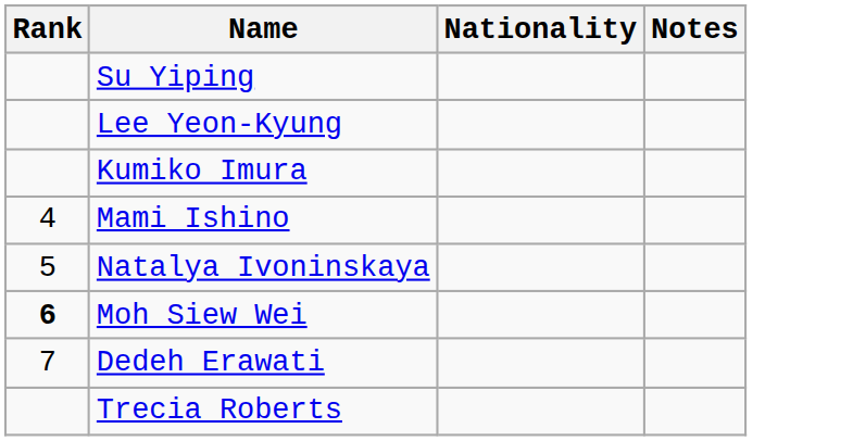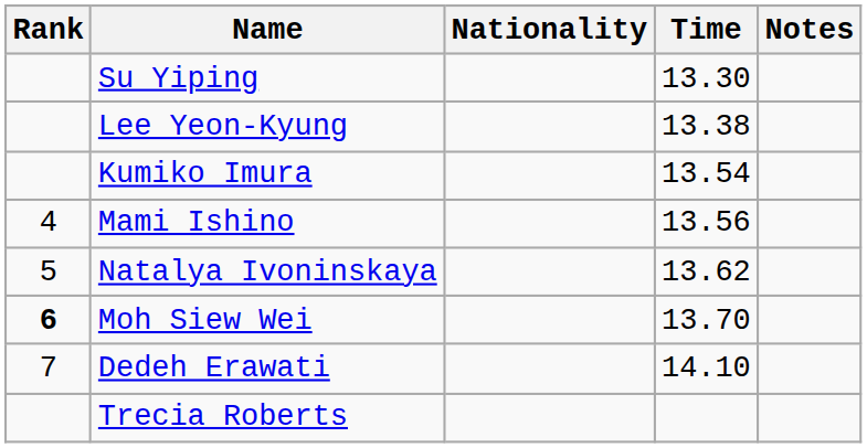+ column: Time | 13.30 | 13.38 | 13.54 | 13.56 | 13.62 | 13.70 | 14.10
